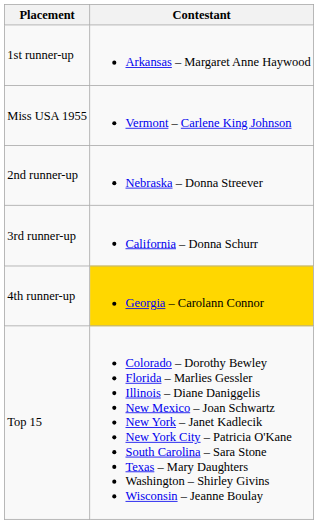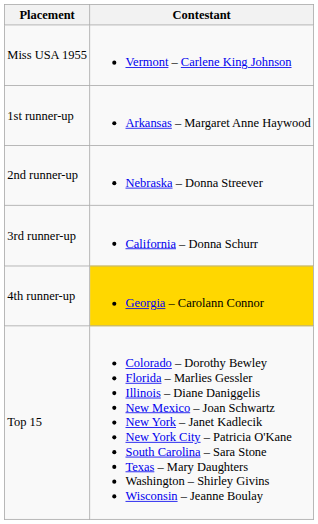rows swapped: Miss USA 1955 <-> 1st runner-up
